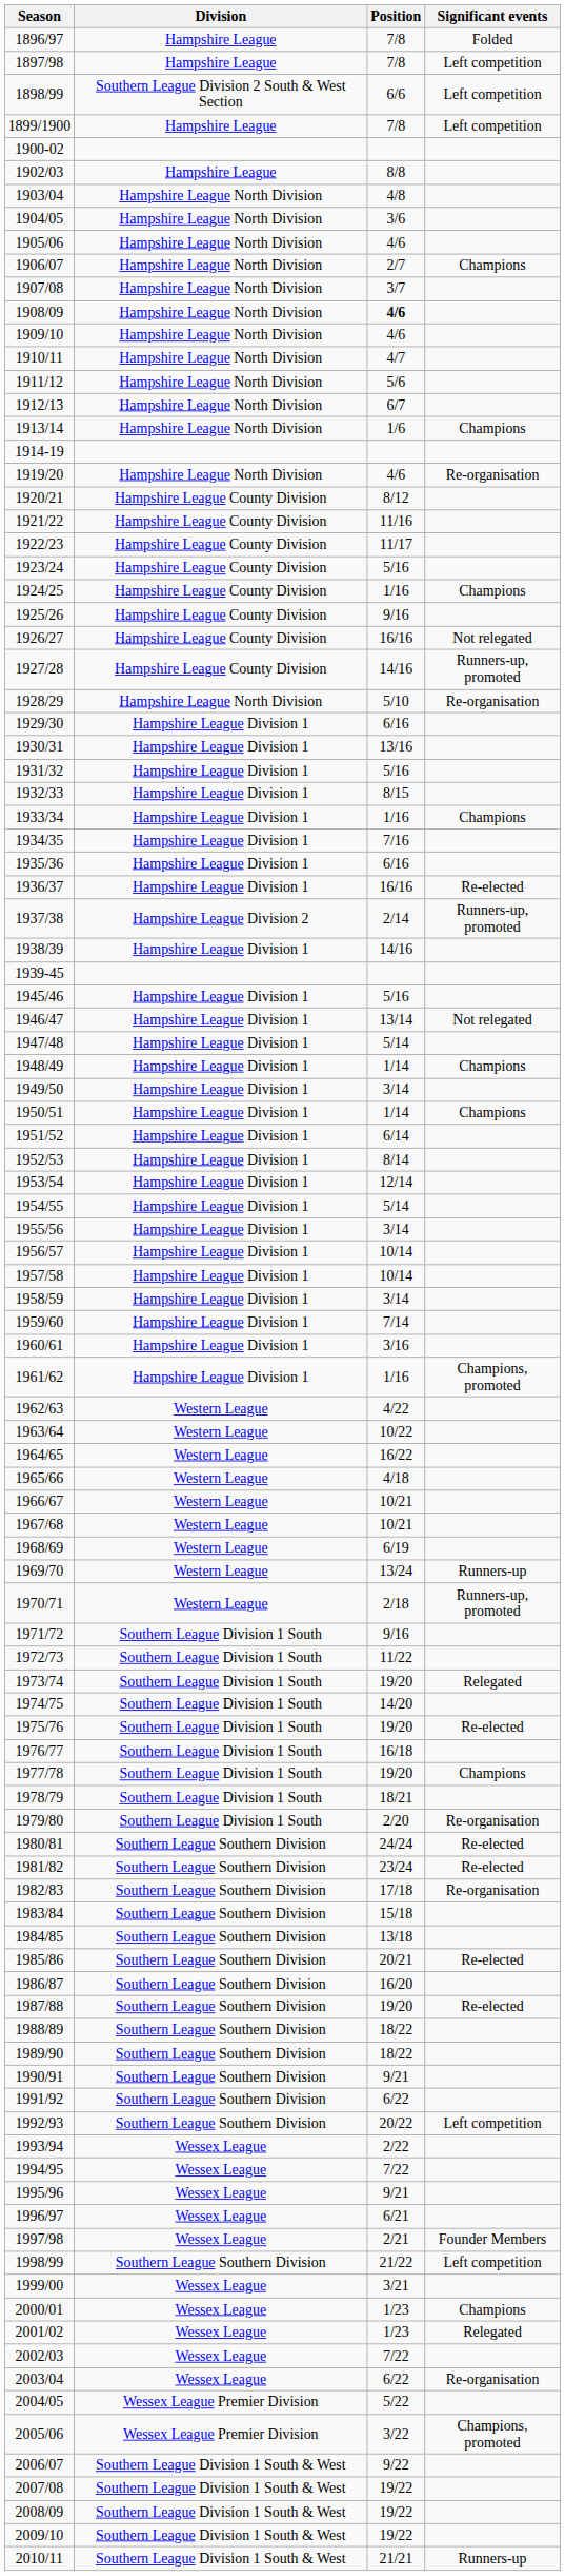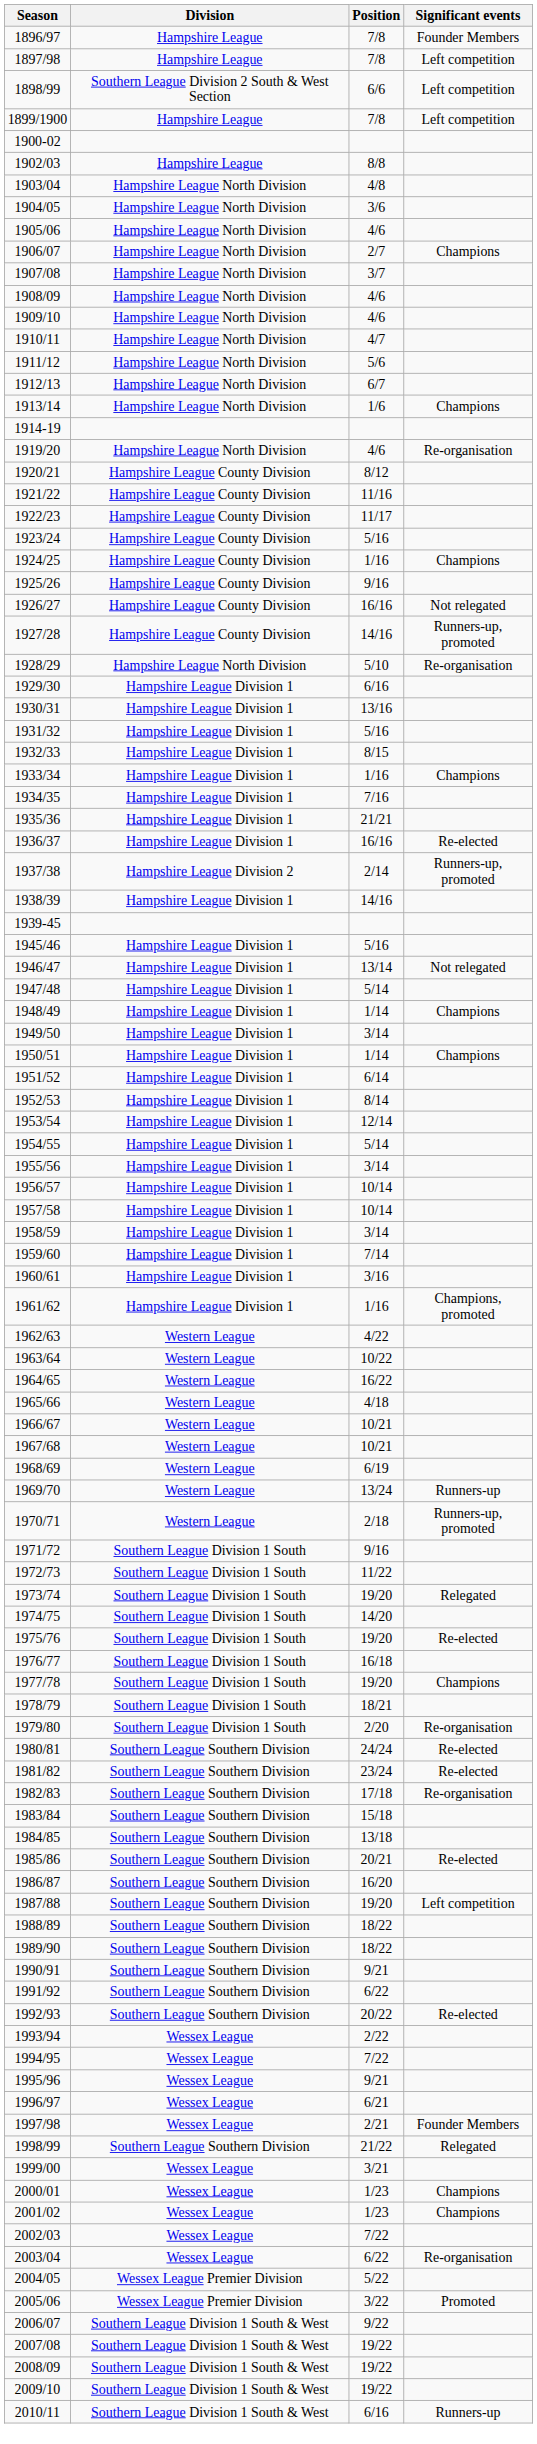1896/97 | Significant events: Folded -> Founder Members
1908/09 | Position: bold -> normal
1935/36 | Position: 6/16 -> 21/21
1987/88 | Significant events: Re-elected -> Left competition
1992/93 | Significant events: Left competition -> Re-elected
1998/99 | Significant events: Left competition -> Relegated
2001/02 | Significant events: Relegated -> Champions
2005/06 | Significant events: Champions, promoted -> Promoted
2010/11 | Position: 21/21 -> 6/16
